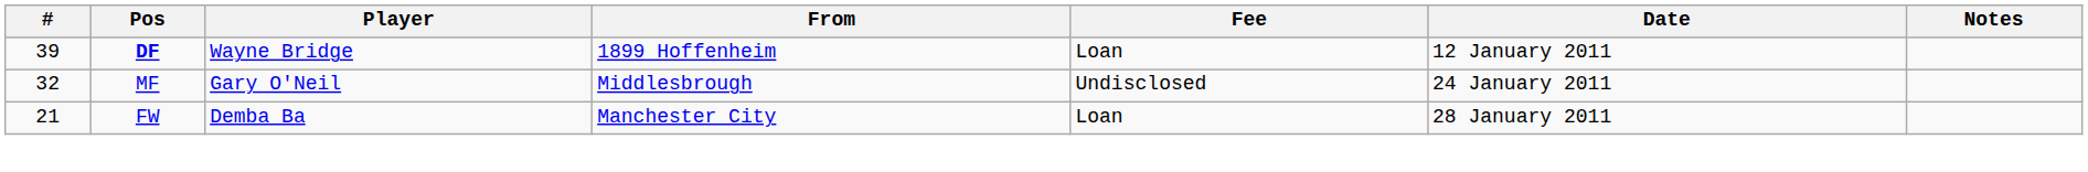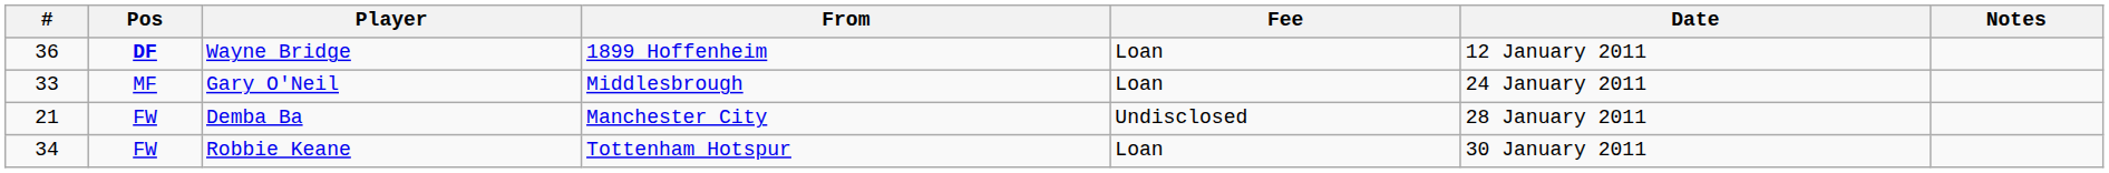Wayne Bridge | #: 39 -> 36
Gary O'Neil | #: 32 -> 33
Gary O'Neil | Fee: Undisclosed -> Loan
Demba Ba | Fee: Loan -> Undisclosed
+ row: 34 | FW | Robbie Keane | Tottenham Hotspur | Loan | 30 January 2011
